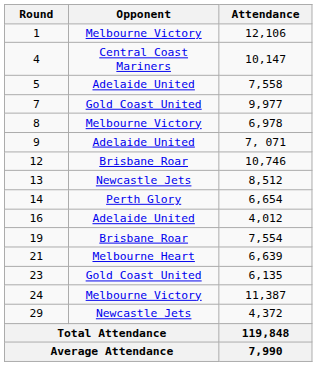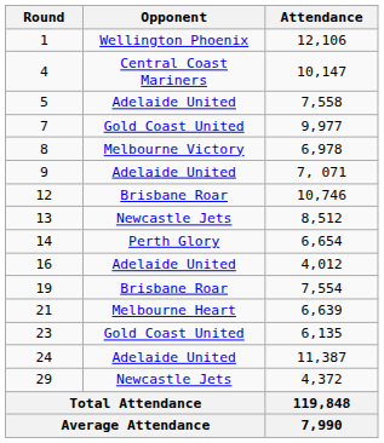1 | Opponent: Melbourne Victory -> Wellington Phoenix
24 | Opponent: Melbourne Victory -> Adelaide United
